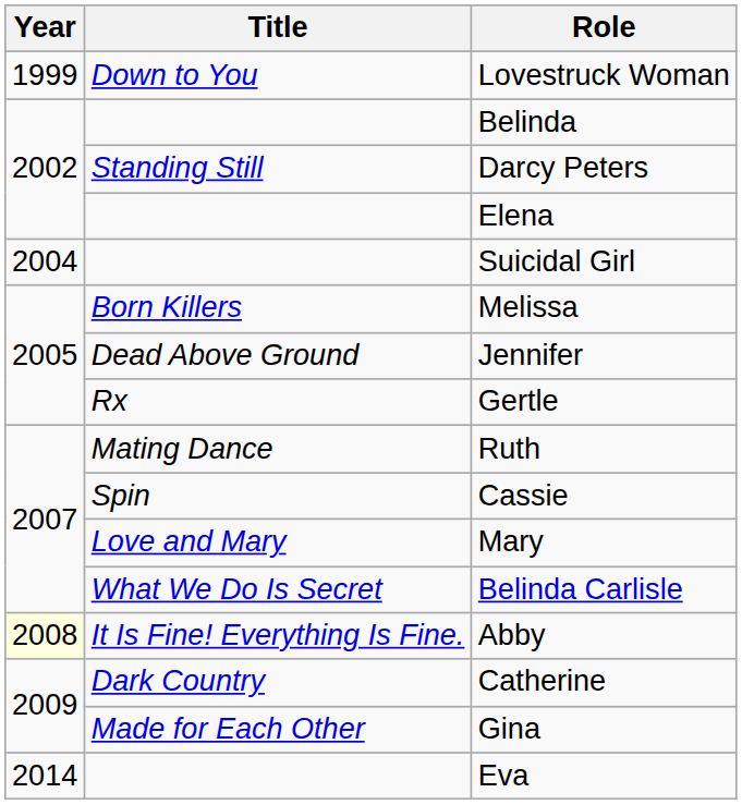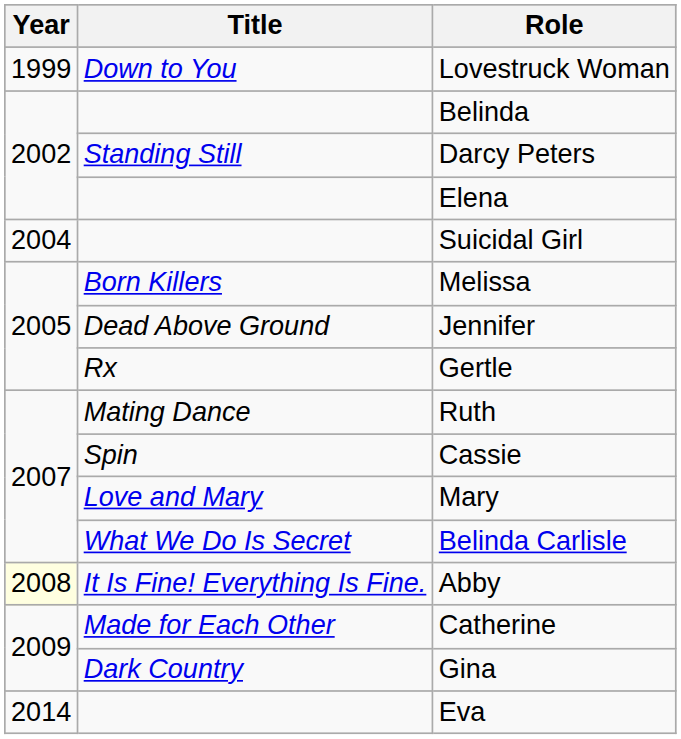Catherine | Title: Dark Country -> Made for Each Other
Gina | Title: Made for Each Other -> Dark Country
